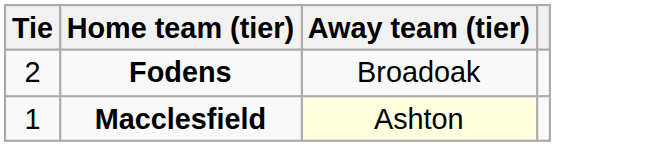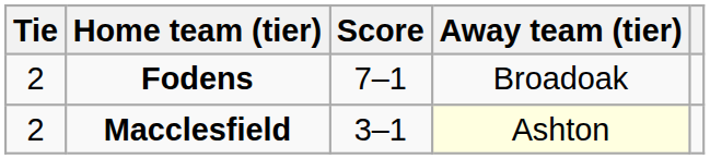+ column: Score | 7–1 | 3–1
Macclesfield | Tie: 1 -> 2
